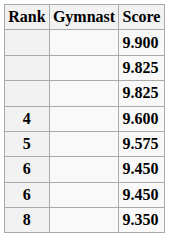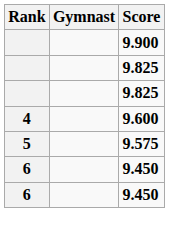- row: 8 | 9.350
